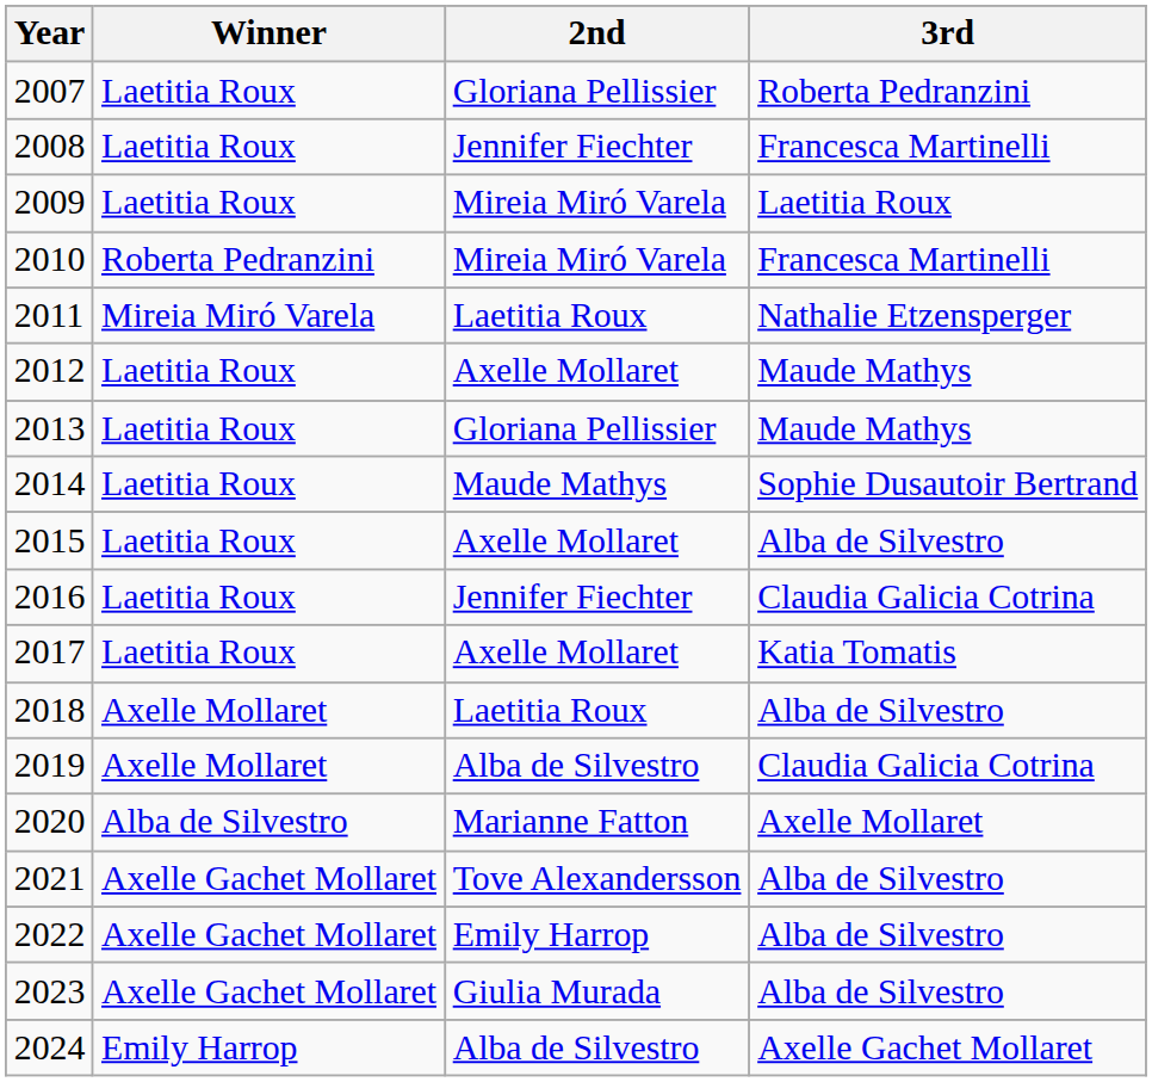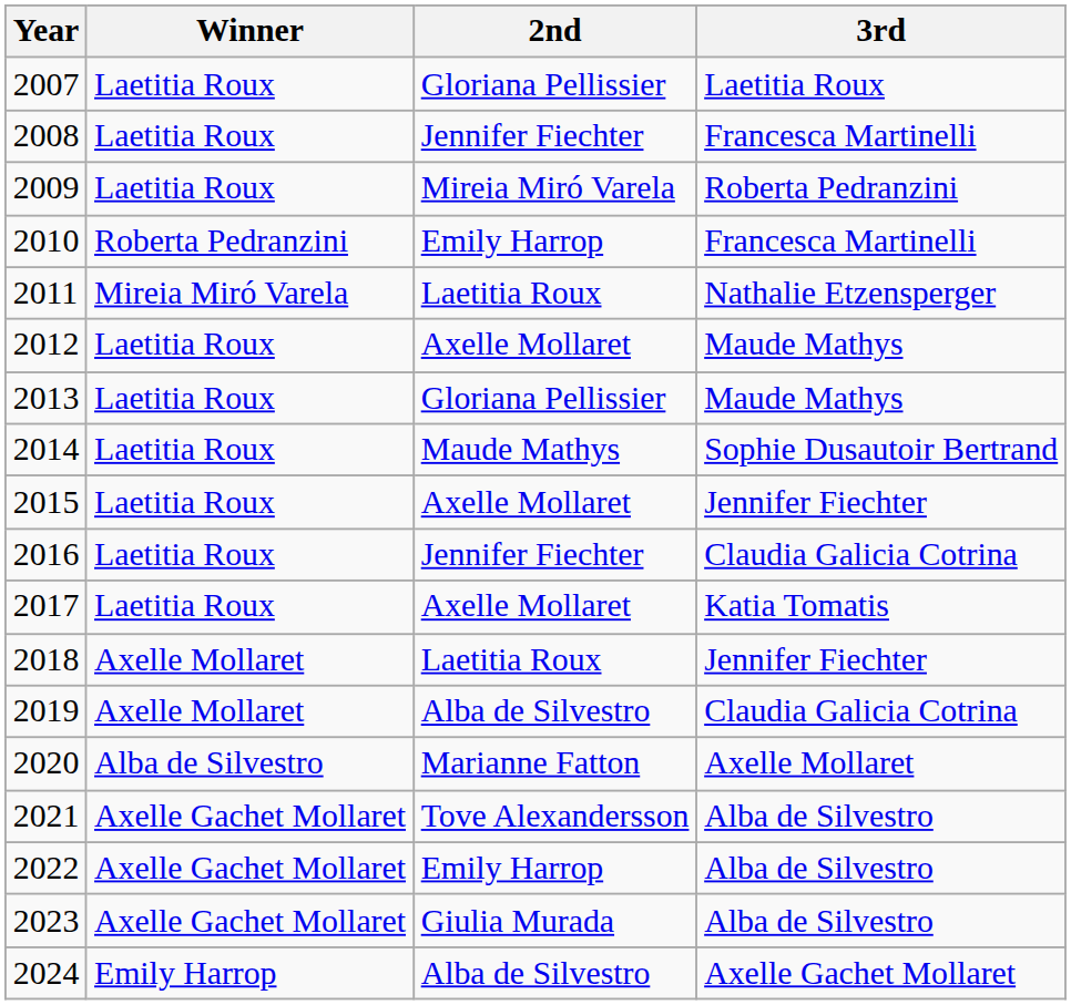2007 | 3rd: Roberta Pedranzini -> Laetitia Roux
2009 | 3rd: Laetitia Roux -> Roberta Pedranzini
2010 | 2nd: Mireia Miró Varela -> Emily Harrop
2015 | 3rd: Alba de Silvestro -> Jennifer Fiechter
2018 | 3rd: Alba de Silvestro -> Jennifer Fiechter
